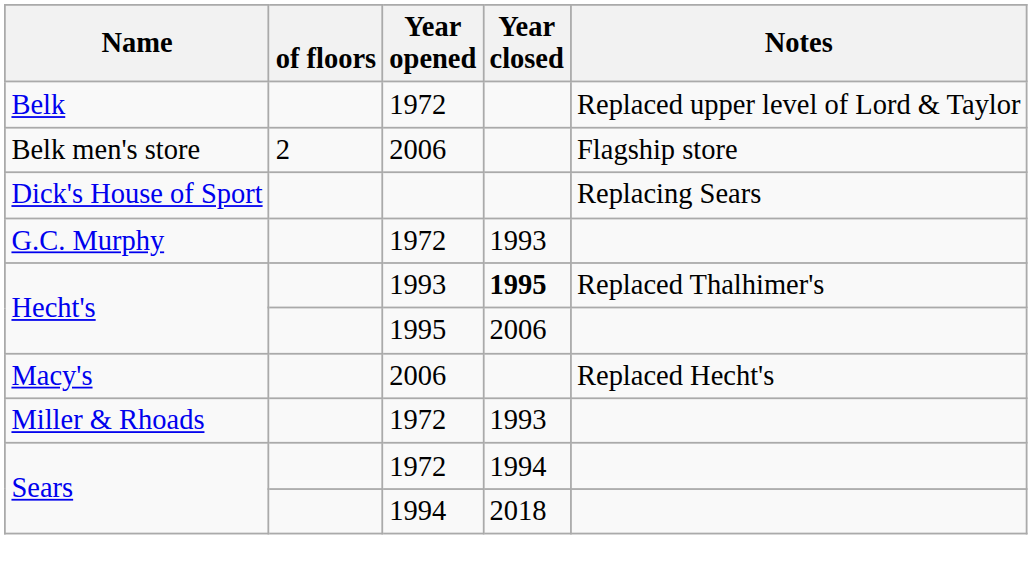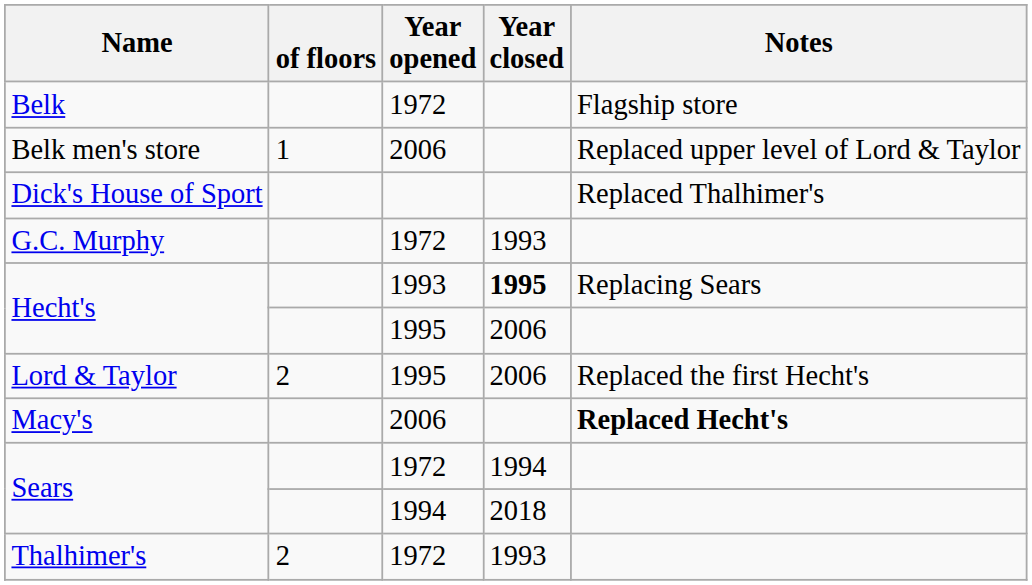Belk | Notes: Replaced upper level of Lord & Taylor -> Flagship store
Belk men's store | of floors: 2 -> 1
Belk men's store | Notes: Flagship store -> Replaced upper level of Lord & Taylor
Dick's House of Sport | Notes: Replacing Sears -> Replaced Thalhimer's
Hecht's / 1993 | Notes: Replaced Thalhimer's -> Replacing Sears
+ row: Lord & Taylor | 2 | 1995 | 2006 | Replaced the first Hecht's
Macy's | Notes: normal -> bold
- row: Miller & Rhoads | 1972 | 1993
+ row: Thalhimer's | 2 | 1972 | 1993
